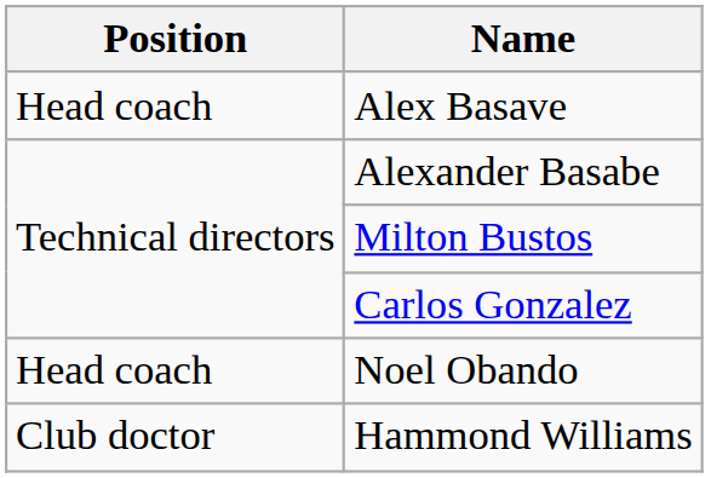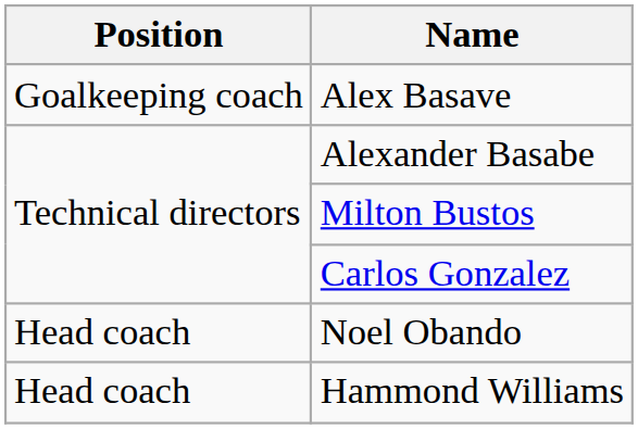Alex Basave | Position: Head coach -> Goalkeeping coach
Hammond Williams | Position: Club doctor -> Head coach
